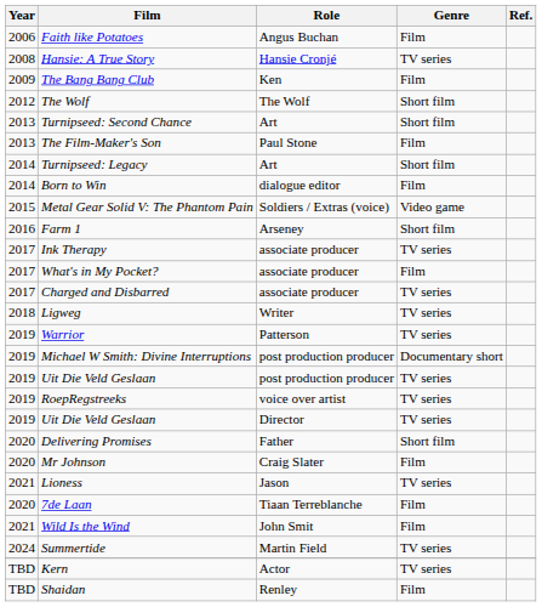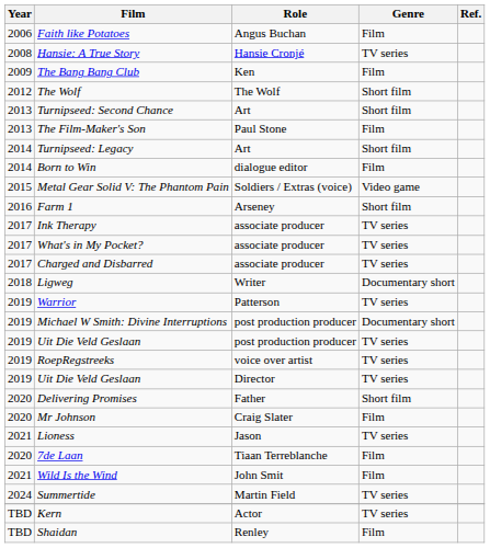What's in My Pocket? | Genre: Film -> TV series
Ligweg | Genre: TV series -> Documentary short
